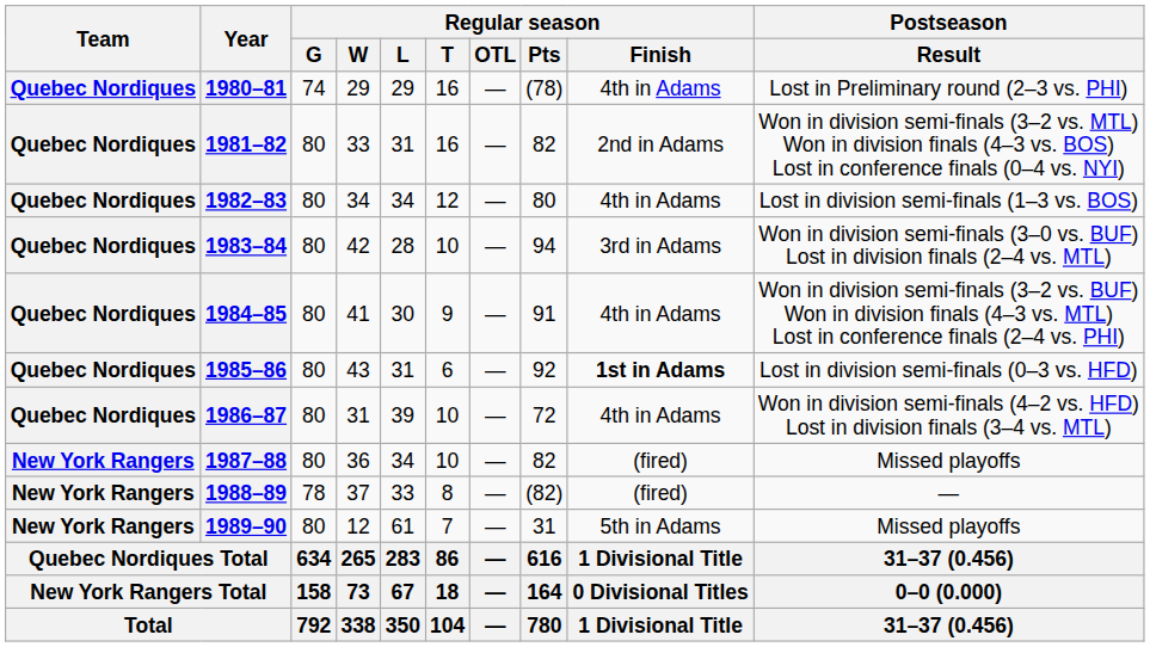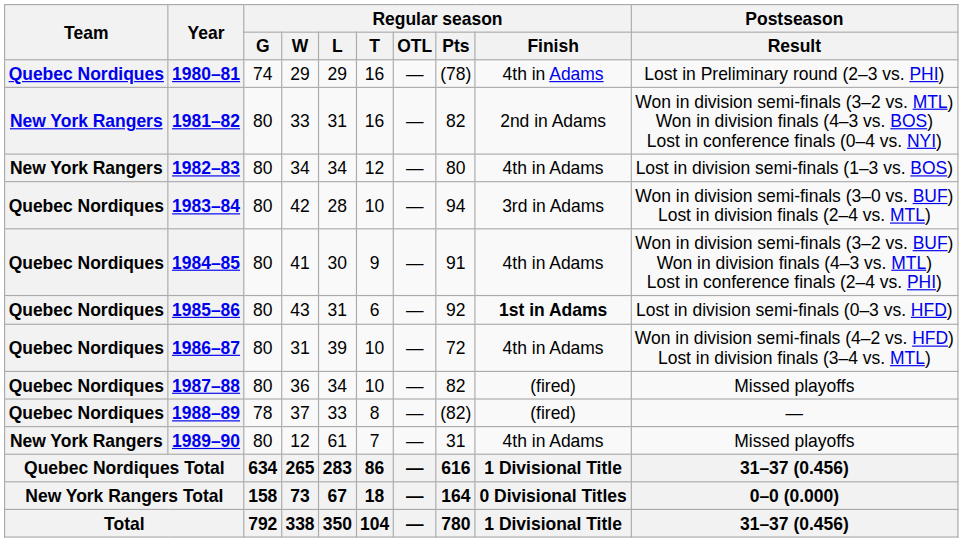1981–82 | Team: Quebec Nordiques -> New York Rangers
1982–83 | Team: Quebec Nordiques -> New York Rangers
1987–88 | Team: New York Rangers -> Quebec Nordiques
1988–89 | Team: New York Rangers -> Quebec Nordiques
1989–90 | Regular season / Finish: 5th in Adams -> 4th in Adams
